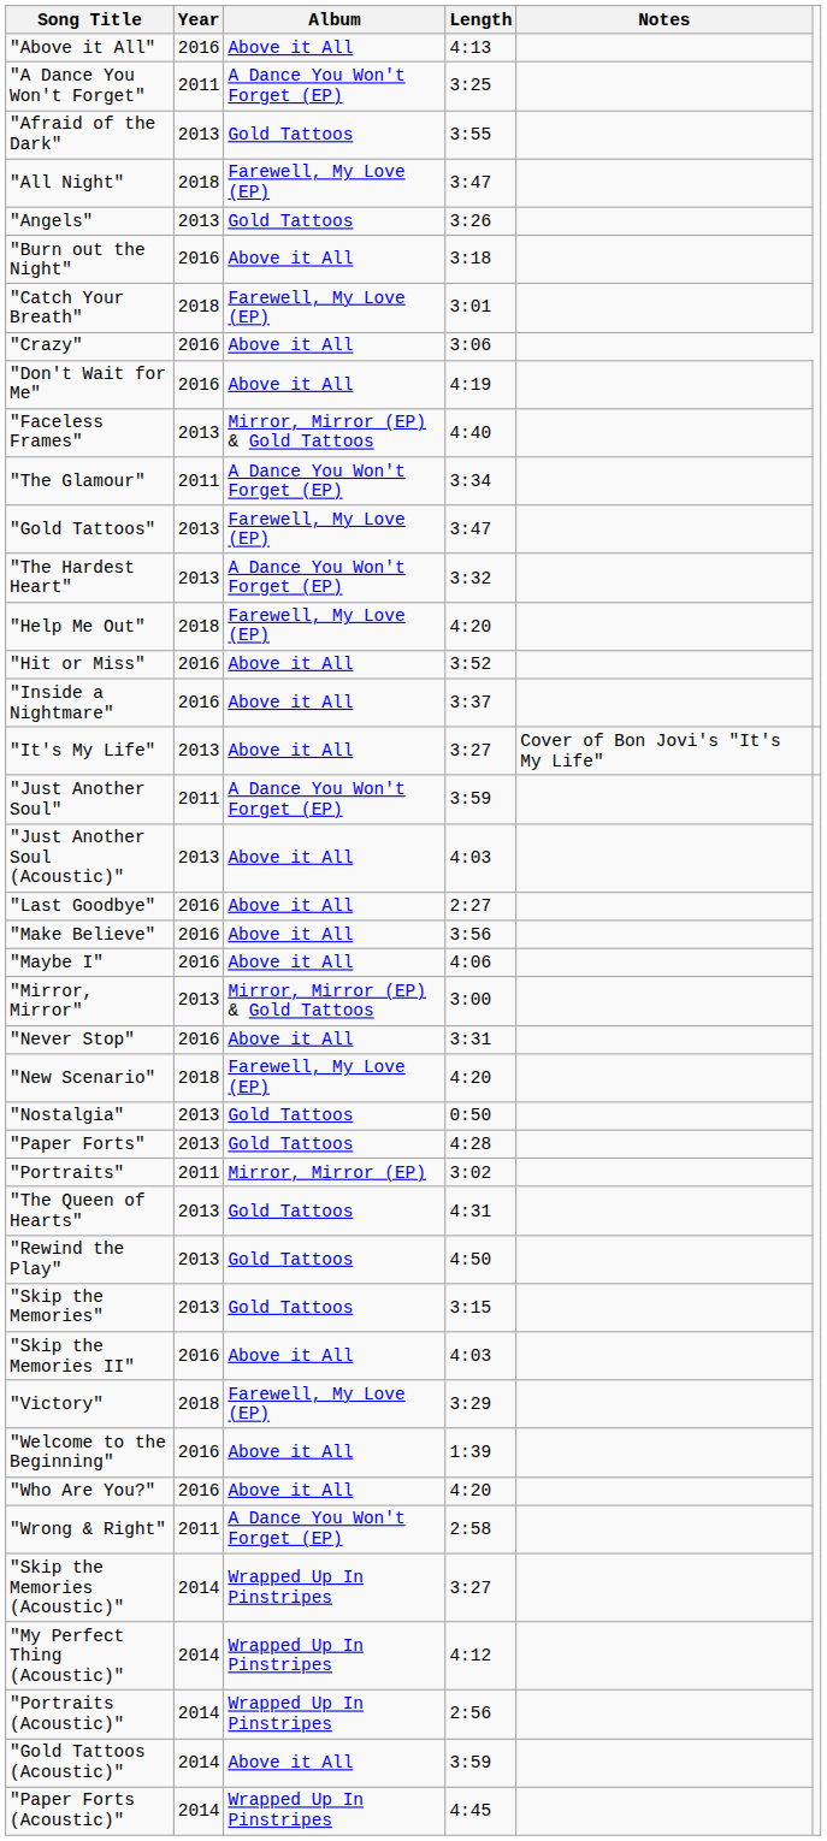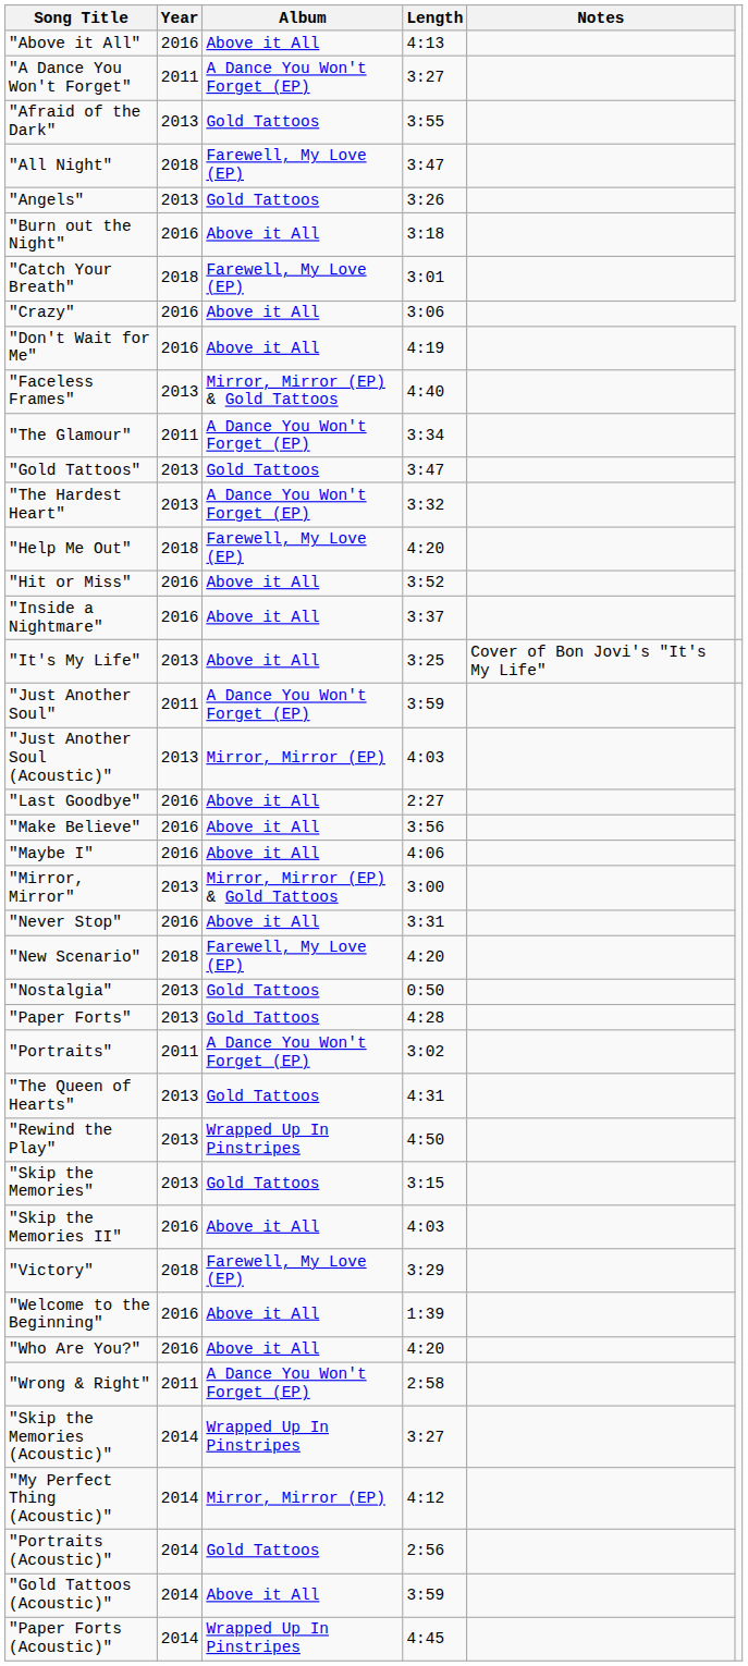"A Dance You Won't Forget" | Length: 3:25 -> 3:27
"Gold Tattoos" | Album: Farewell, My Love (EP) -> Gold Tattoos
"It's My Life" | Length: 3:27 -> 3:25
"Just Another Soul (Acoustic)" | Album: Above it All -> Mirror, Mirror (EP)
"Portraits" | Album: Mirror, Mirror (EP) -> A Dance You Won't Forget (EP)
"Rewind the Play" | Album: Gold Tattoos -> Wrapped Up In Pinstripes
"My Perfect Thing (Acoustic)" | Album: Wrapped Up In Pinstripes -> Mirror, Mirror (EP)
"Portraits (Acoustic)" | Album: Wrapped Up In Pinstripes -> Gold Tattoos
